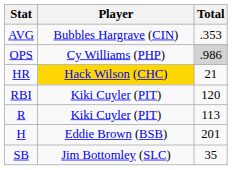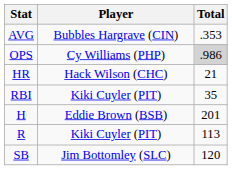HR | Player: gold background -> no background
RBI | Total: 120 -> 35
rows swapped: R <-> H
SB | Total: 35 -> 120
